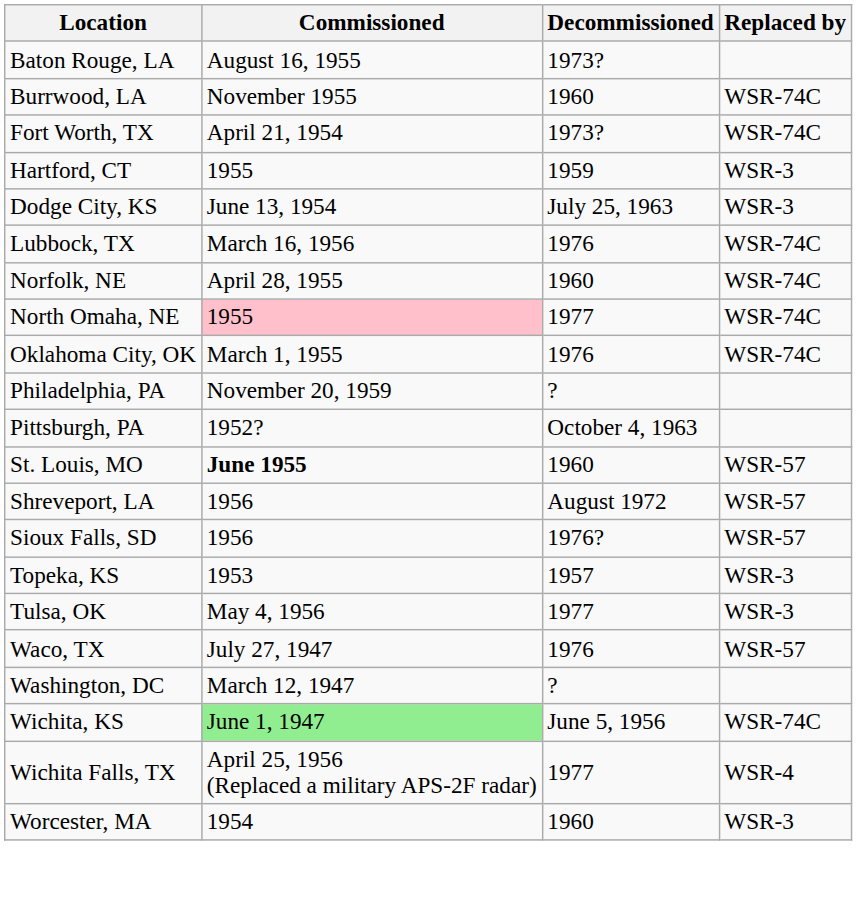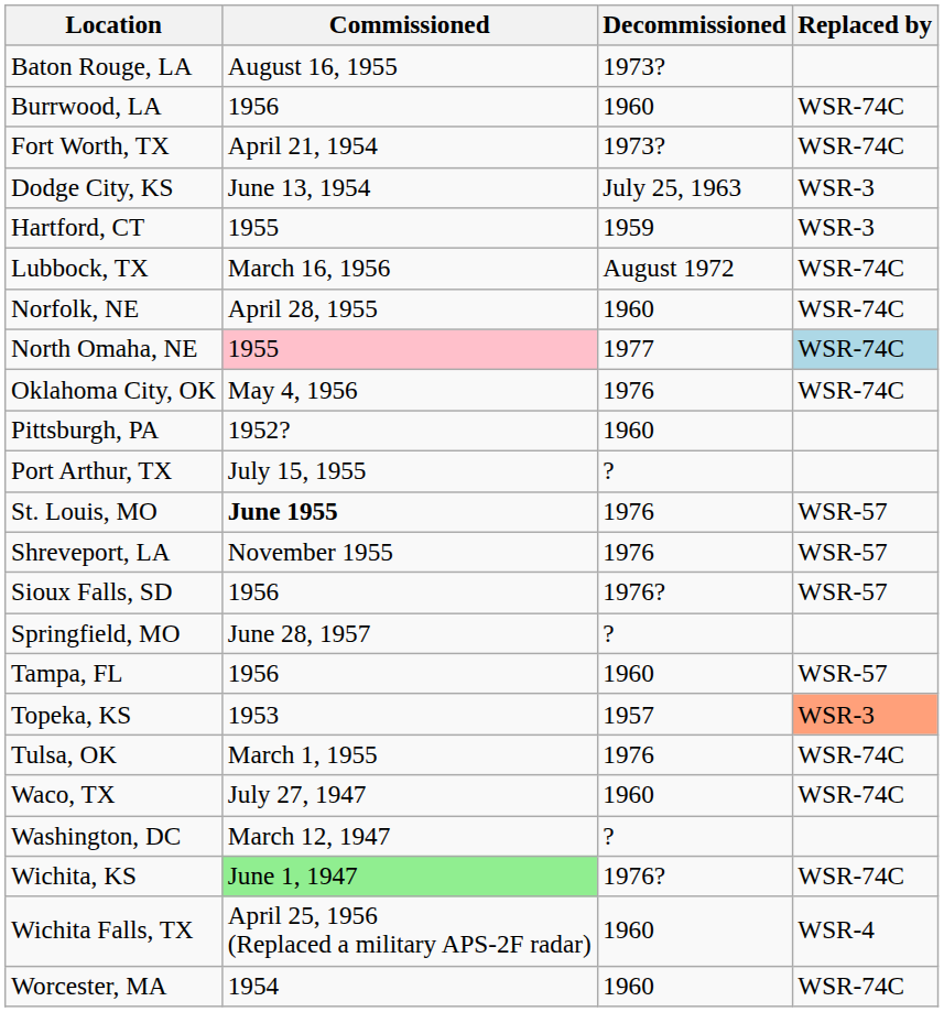Burrwood, LA | Commissioned: November 1955 -> 1956
rows swapped: Hartford, CT <-> Dodge City, KS
Lubbock, TX | Decommissioned: 1976 -> August 1972
North Omaha, NE | Replaced by: no background -> lightblue background
Oklahoma City, OK | Commissioned: March 1, 1955 -> May 4, 1956
- row: Philadelphia, PA | November 20, 1959 | ?
Pittsburgh, PA | Decommissioned: October 4, 1963 -> 1960
+ row: Port Arthur, TX | July 15, 1955 | ?
St. Louis, MO | Decommissioned: 1960 -> 1976
Shreveport, LA | Commissioned: 1956 -> November 1955
Shreveport, LA | Decommissioned: August 1972 -> 1976
+ row: Springfield, MO | June 28, 1957 | ?
+ row: Tampa, FL | 1956 | 1960 | WSR-57
Topeka, KS | Replaced by: no background -> lightsalmon background
Tulsa, OK | Commissioned: May 4, 1956 -> March 1, 1955
Tulsa, OK | Decommissioned: 1977 -> 1976
Tulsa, OK | Replaced by: WSR-3 -> WSR-74C
Waco, TX | Decommissioned: 1976 -> 1960
Waco, TX | Replaced by: WSR-57 -> WSR-74C
Wichita, KS | Decommissioned: June 5, 1956 -> 1976?
Wichita Falls, TX | Decommissioned: 1977 -> 1960
Worcester, MA | Replaced by: WSR-3 -> WSR-74C
